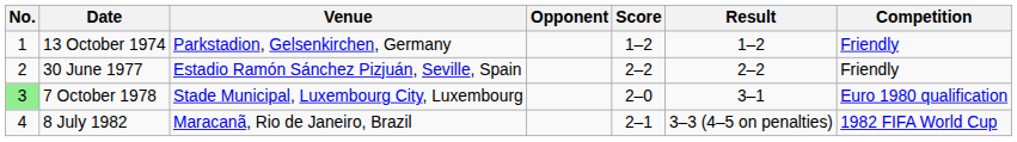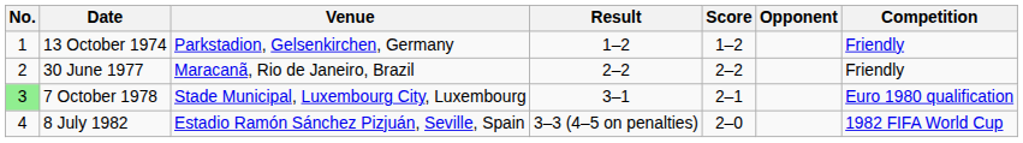columns swapped: Opponent <-> Result
30 June 1977 | Venue: Estadio Ramón Sánchez Pizjuán, Seville, Spain -> Maracanã, Rio de Janeiro, Brazil
7 October 1978 | Score: 2–0 -> 2–1
8 July 1982 | Venue: Maracanã, Rio de Janeiro, Brazil -> Estadio Ramón Sánchez Pizjuán, Seville, Spain
8 July 1982 | Score: 2–1 -> 2–0
